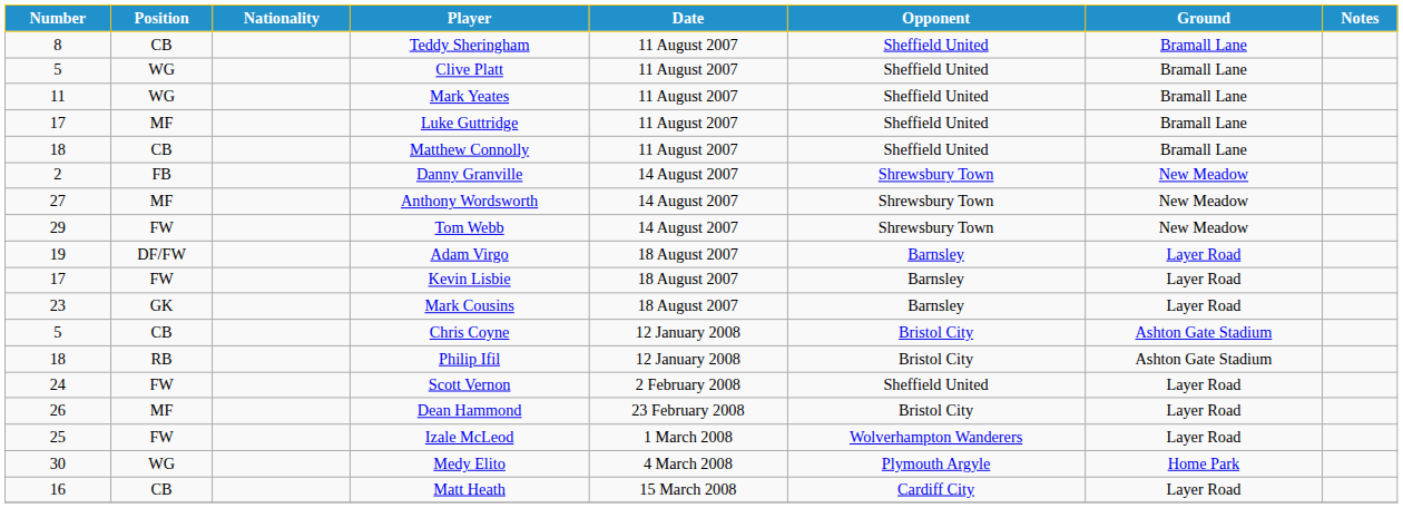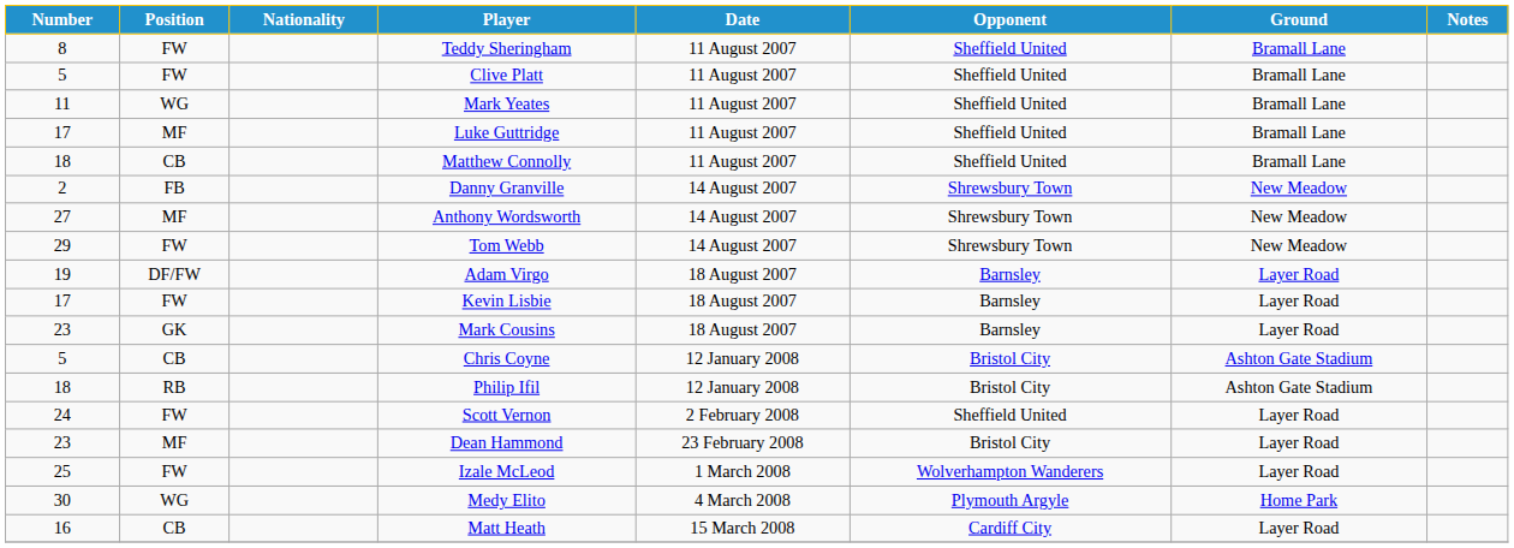Teddy Sheringham | Position: CB -> FW
Clive Platt | Position: WG -> FW
Dean Hammond | Number: 26 -> 23
